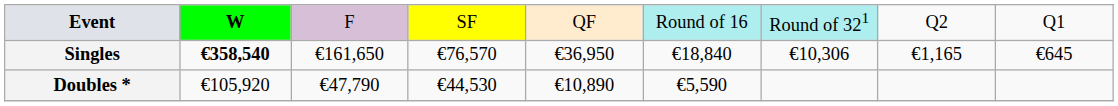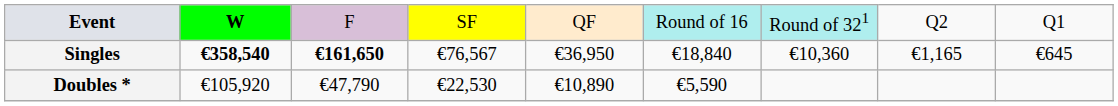Singles | column 3: normal -> bold
Singles | column 4: €76,570 -> €76,567
Singles | column 7: €10,306 -> €10,360
Doubles * | column 4: €44,530 -> €22,530
